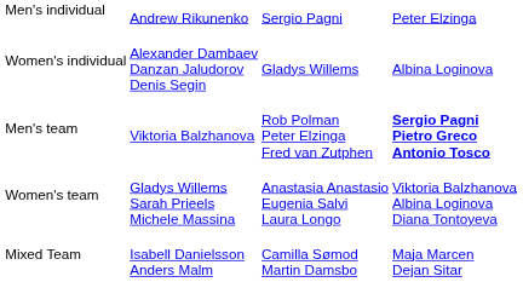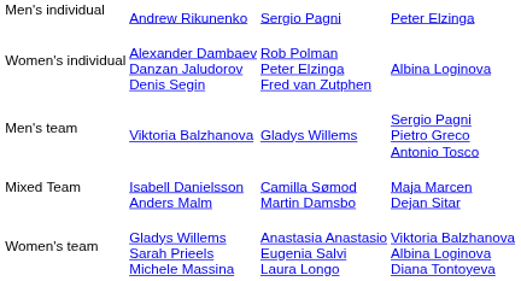Women's individual | column 3: Gladys Willems -> Rob Polman Peter Elzinga Fred van Zutphen
Men's team | column 3: Rob Polman Peter Elzinga Fred van Zutphen -> Gladys Willems
Men's team | column 4: bold -> normal
rows swapped: Women's team <-> Mixed Team
